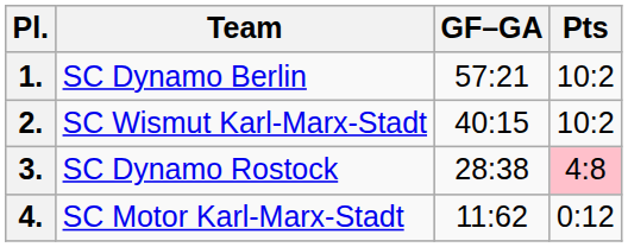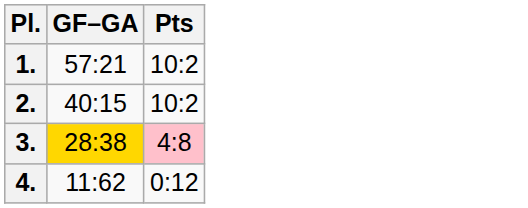- column: Team | SC Dynamo Berlin | SC Wismut Karl-Marx-Stadt | SC Dynamo Rostock | SC Motor Karl-Marx-Stadt
3. | GF–GA: no background -> gold background
